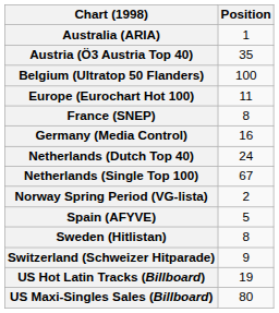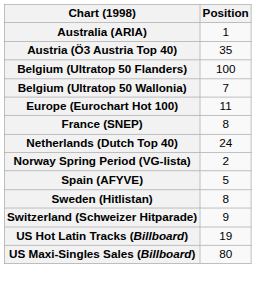+ row: Belgium (Ultratop 50 Wallonia) | 7
- row: Germany (Media Control) | 16
- row: Netherlands (Single Top 100) | 67
